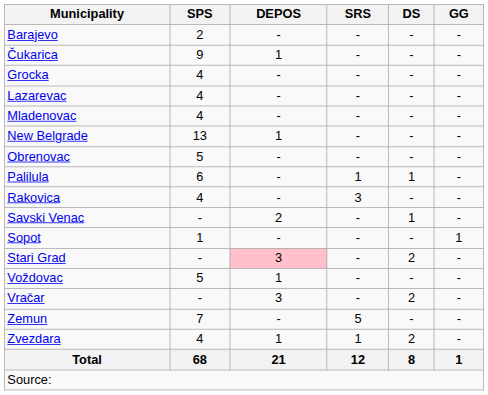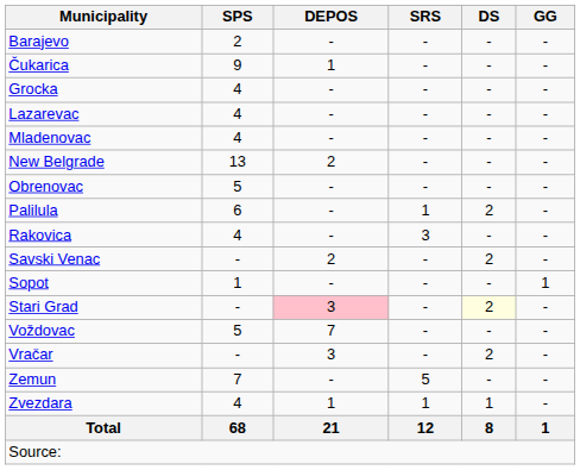New Belgrade | DEPOS: 1 -> 2
Palilula | DS: 1 -> 2
Savski Venac | DS: 1 -> 2
Stari Grad | DS: no background -> lightyellow background
Voždovac | DEPOS: 1 -> 7
Zvezdara | DS: 2 -> 1
